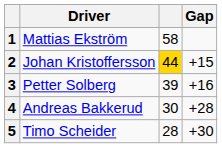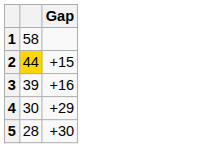- column: Driver | Mattias Ekström | Johan Kristoffersson | Petter Solberg | Andreas Bakkerud | Timo Scheider
4 | Gap: +28 -> +29
